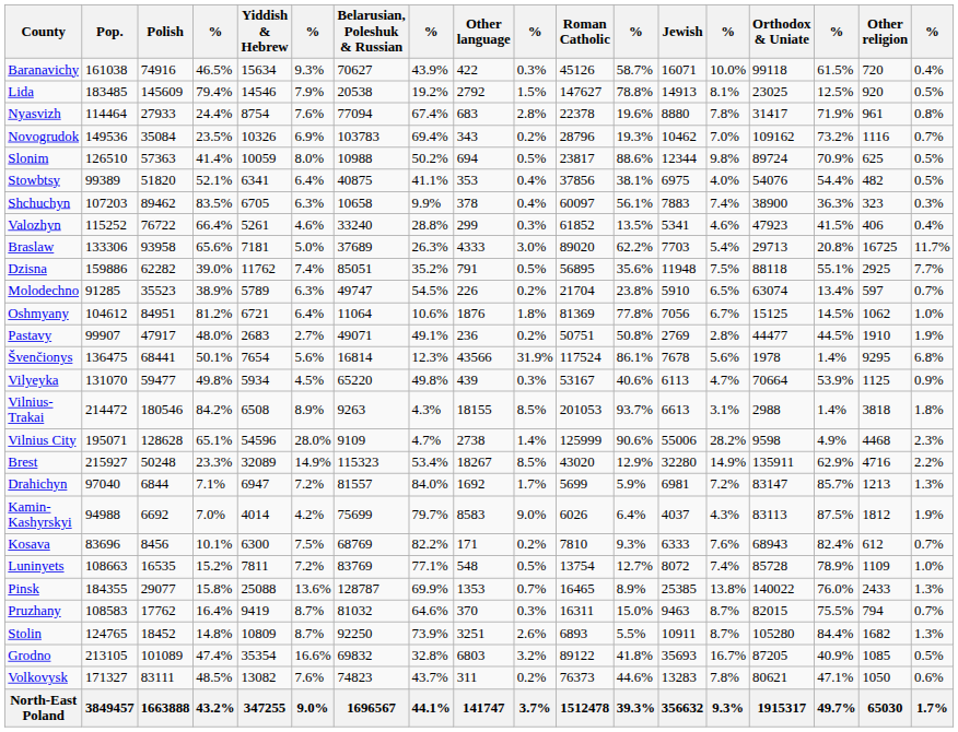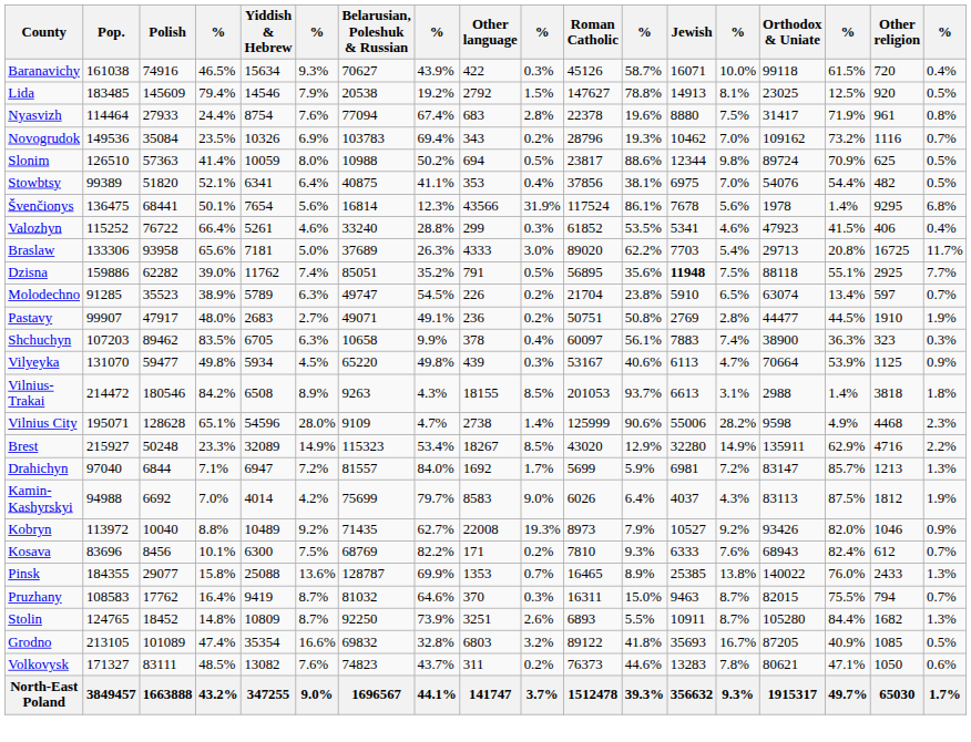Nyasvizh | column 14: 7.8% -> 7.5%
Stowbtsy | column 14: 4.0% -> 7.0%
rows swapped: Shchuchyn <-> Švenčionys
Valozhyn | column 12: 13.5% -> 53.5%
Dzisna | Jewish: normal -> bold
- row: Oshmyany | 104612 | 84951 | 81.2% | 6721 | 6.4% | 11064 | 10.6% | 1876 | 1.8% | 81369 | 77.8% | 7056 | 6.7% | 15125 | 14.5% | 1062 | 1.0%
+ row: Kobryn | 113972 | 10040 | 8.8% | 10489 | 9.2% | 71435 | 62.7% | 22008 | 19.3% | 8973 | 7.9% | 10527 | 9.2% | 93426 | 82.0% | 1046 | 0.9%
- row: Luninyets | 108663 | 16535 | 15.2% | 7811 | 7.2% | 83769 | 77.1% | 548 | 0.5% | 13754 | 12.7% | 8072 | 7.4% | 85728 | 78.9% | 1109 | 1.0%
